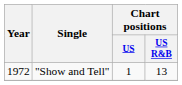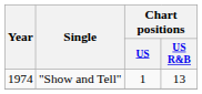"Show and Tell" | Year: 1972 -> 1974
